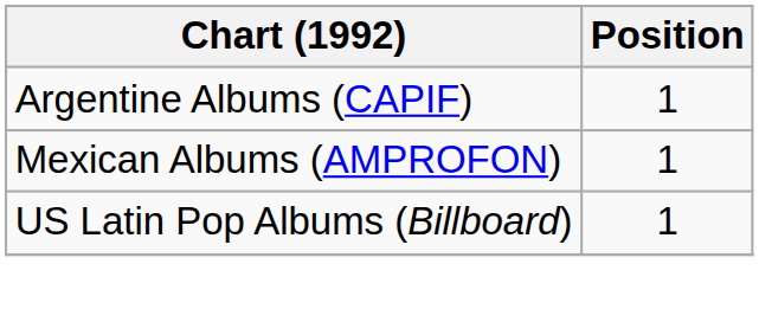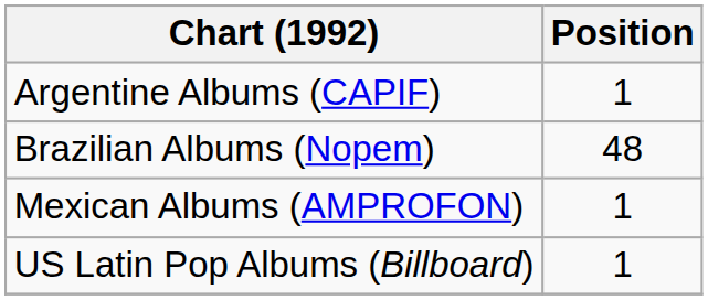+ row: Brazilian Albums (Nopem) | 48
